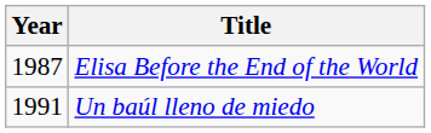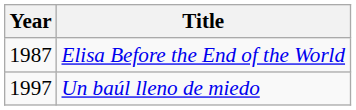Un baúl lleno de miedo | Year: 1991 -> 1997
